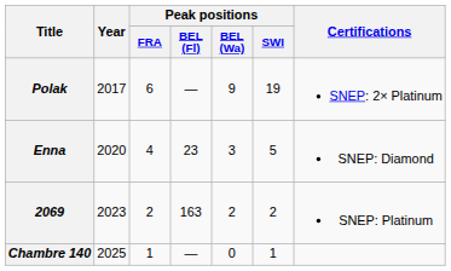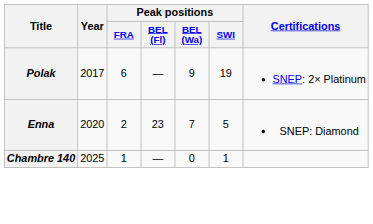Enna | Peak positions / FRA: 4 -> 2
Enna | Peak positions / BEL (Wa): 3 -> 7
- row: 2069 | 2023 | 2 | 163 | 2 | 2 | SNEP: Platinum
